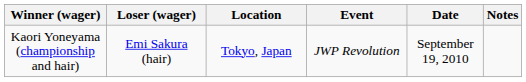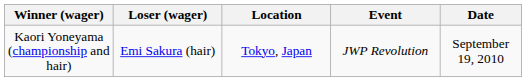- column: Notes
